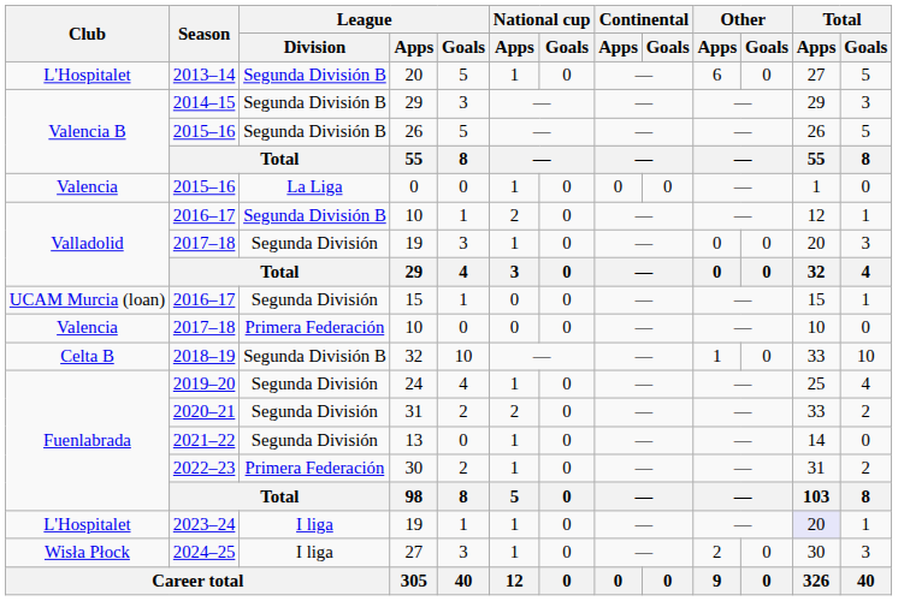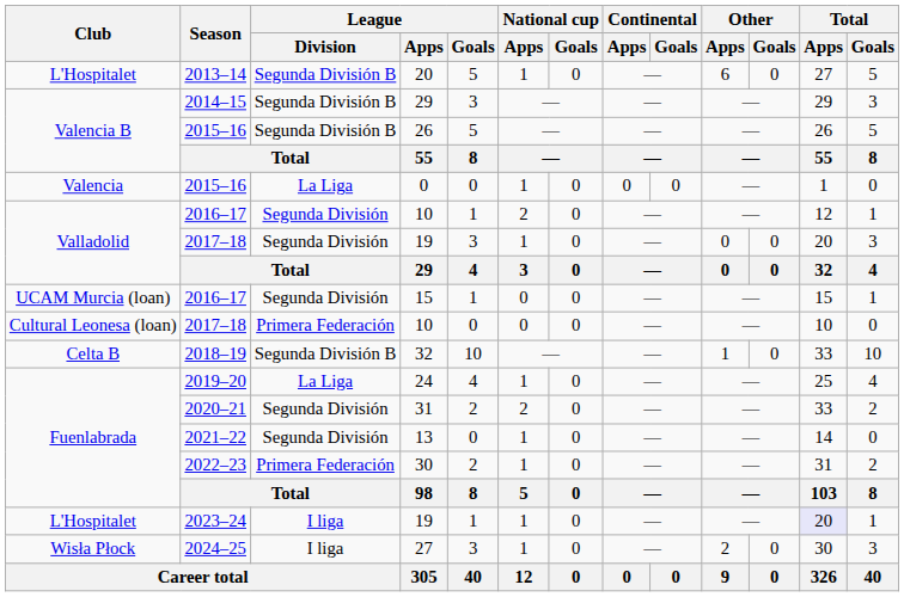2016–17 / 10 | League / Division: Segunda División B -> Segunda División
2017–18 / 10 | Club: Valencia -> Cultural Leonesa (loan)
24 | League / Division: Segunda División -> La Liga
